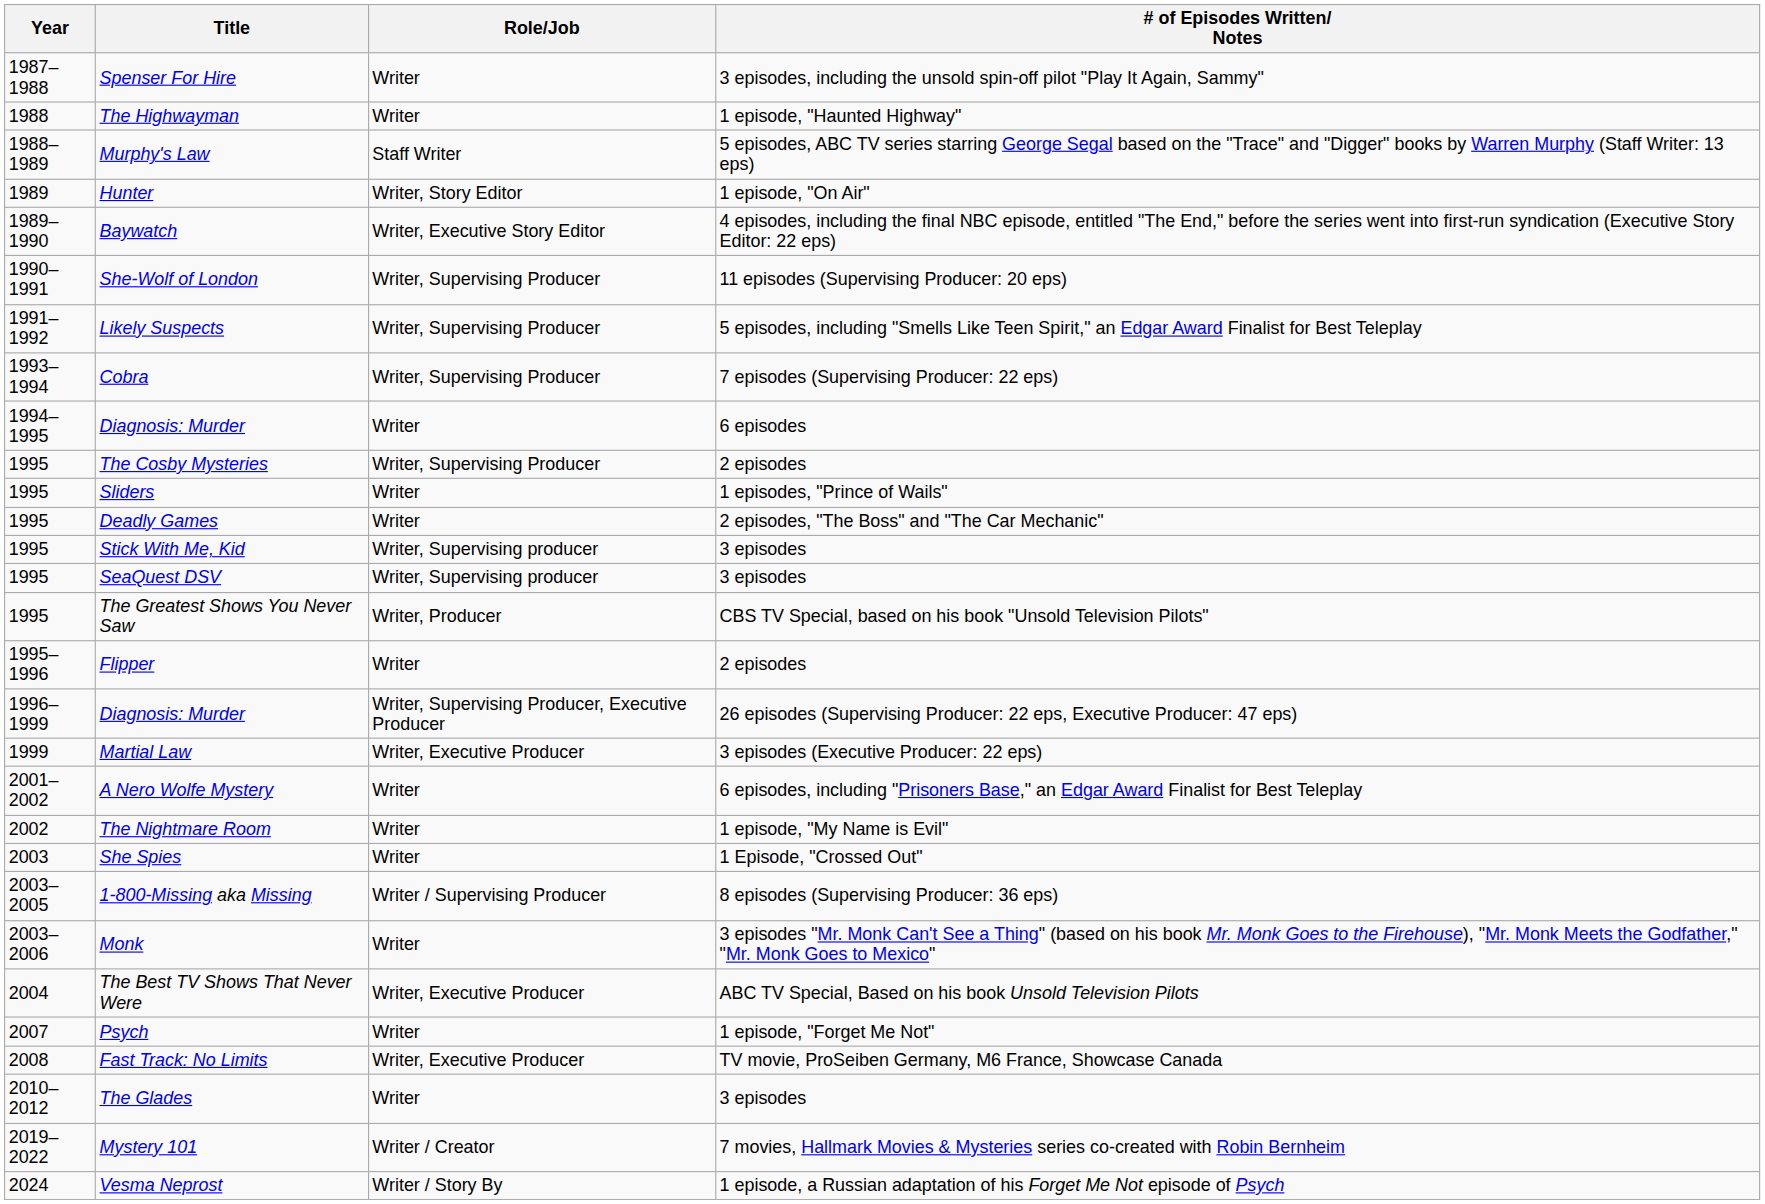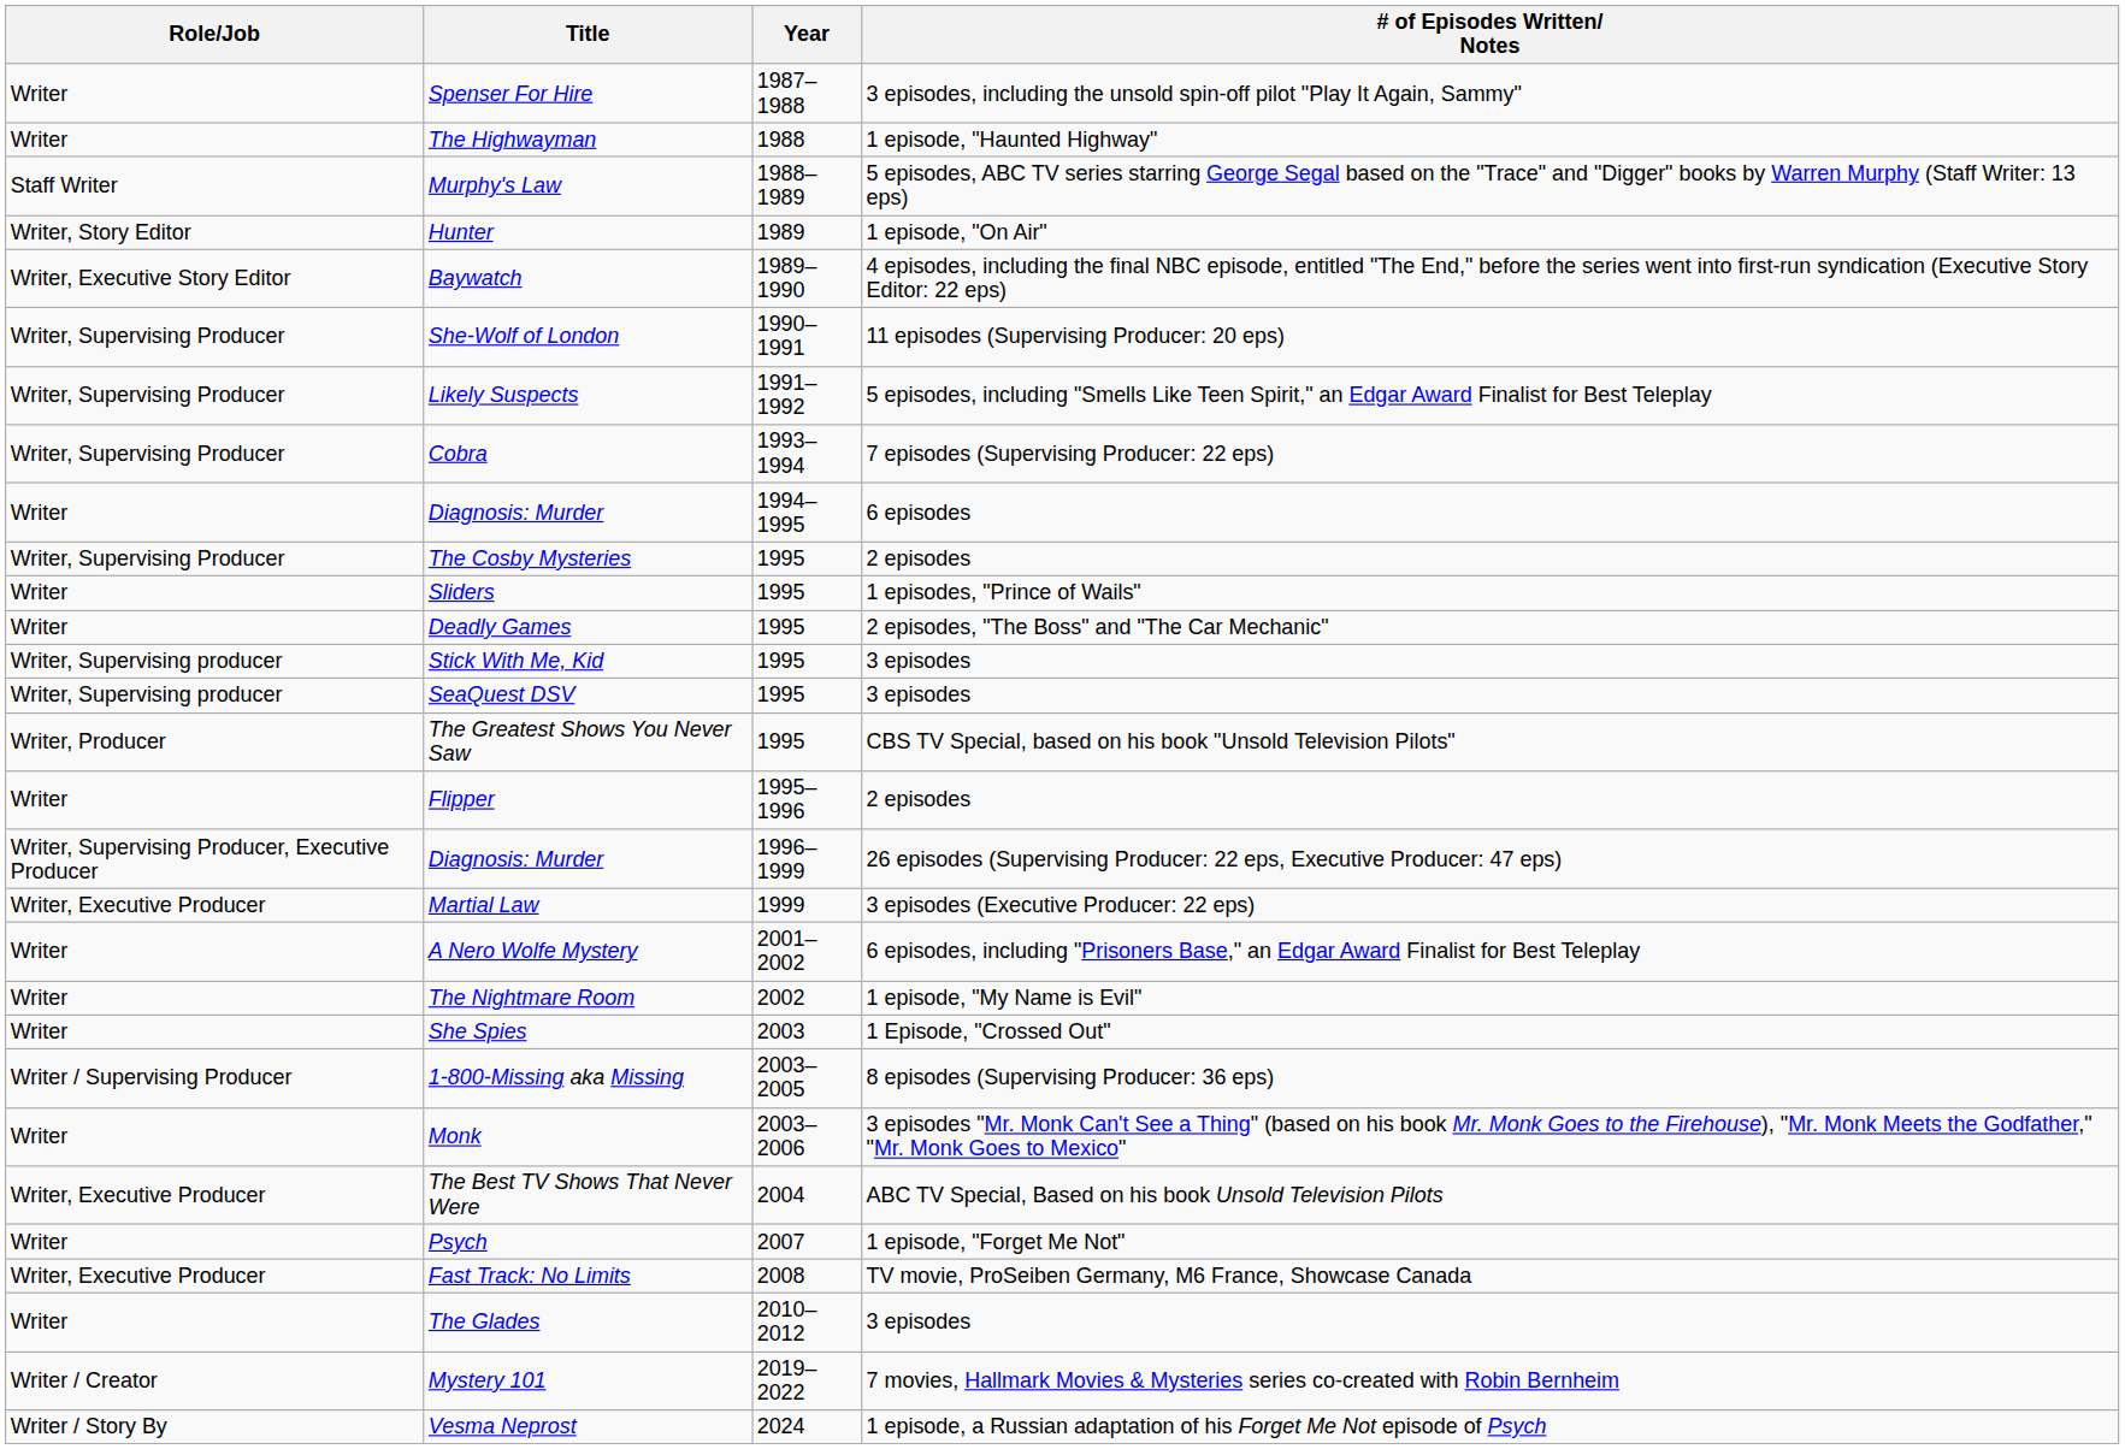columns swapped: Year <-> Role/Job
